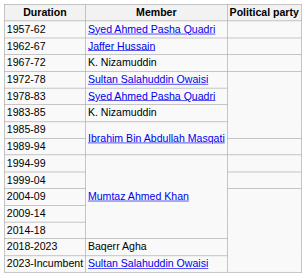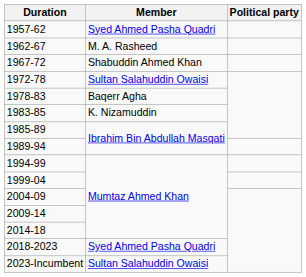1962-67 | Member: Jaffer Hussain -> M. A. Rasheed
1967-72 | Member: K. Nizamuddin -> Shabuddin Ahmed Khan
1978-83 | Member: Syed Ahmed Pasha Quadri -> Baqerr Agha
2018-2023 | Member: Baqerr Agha -> Syed Ahmed Pasha Quadri
